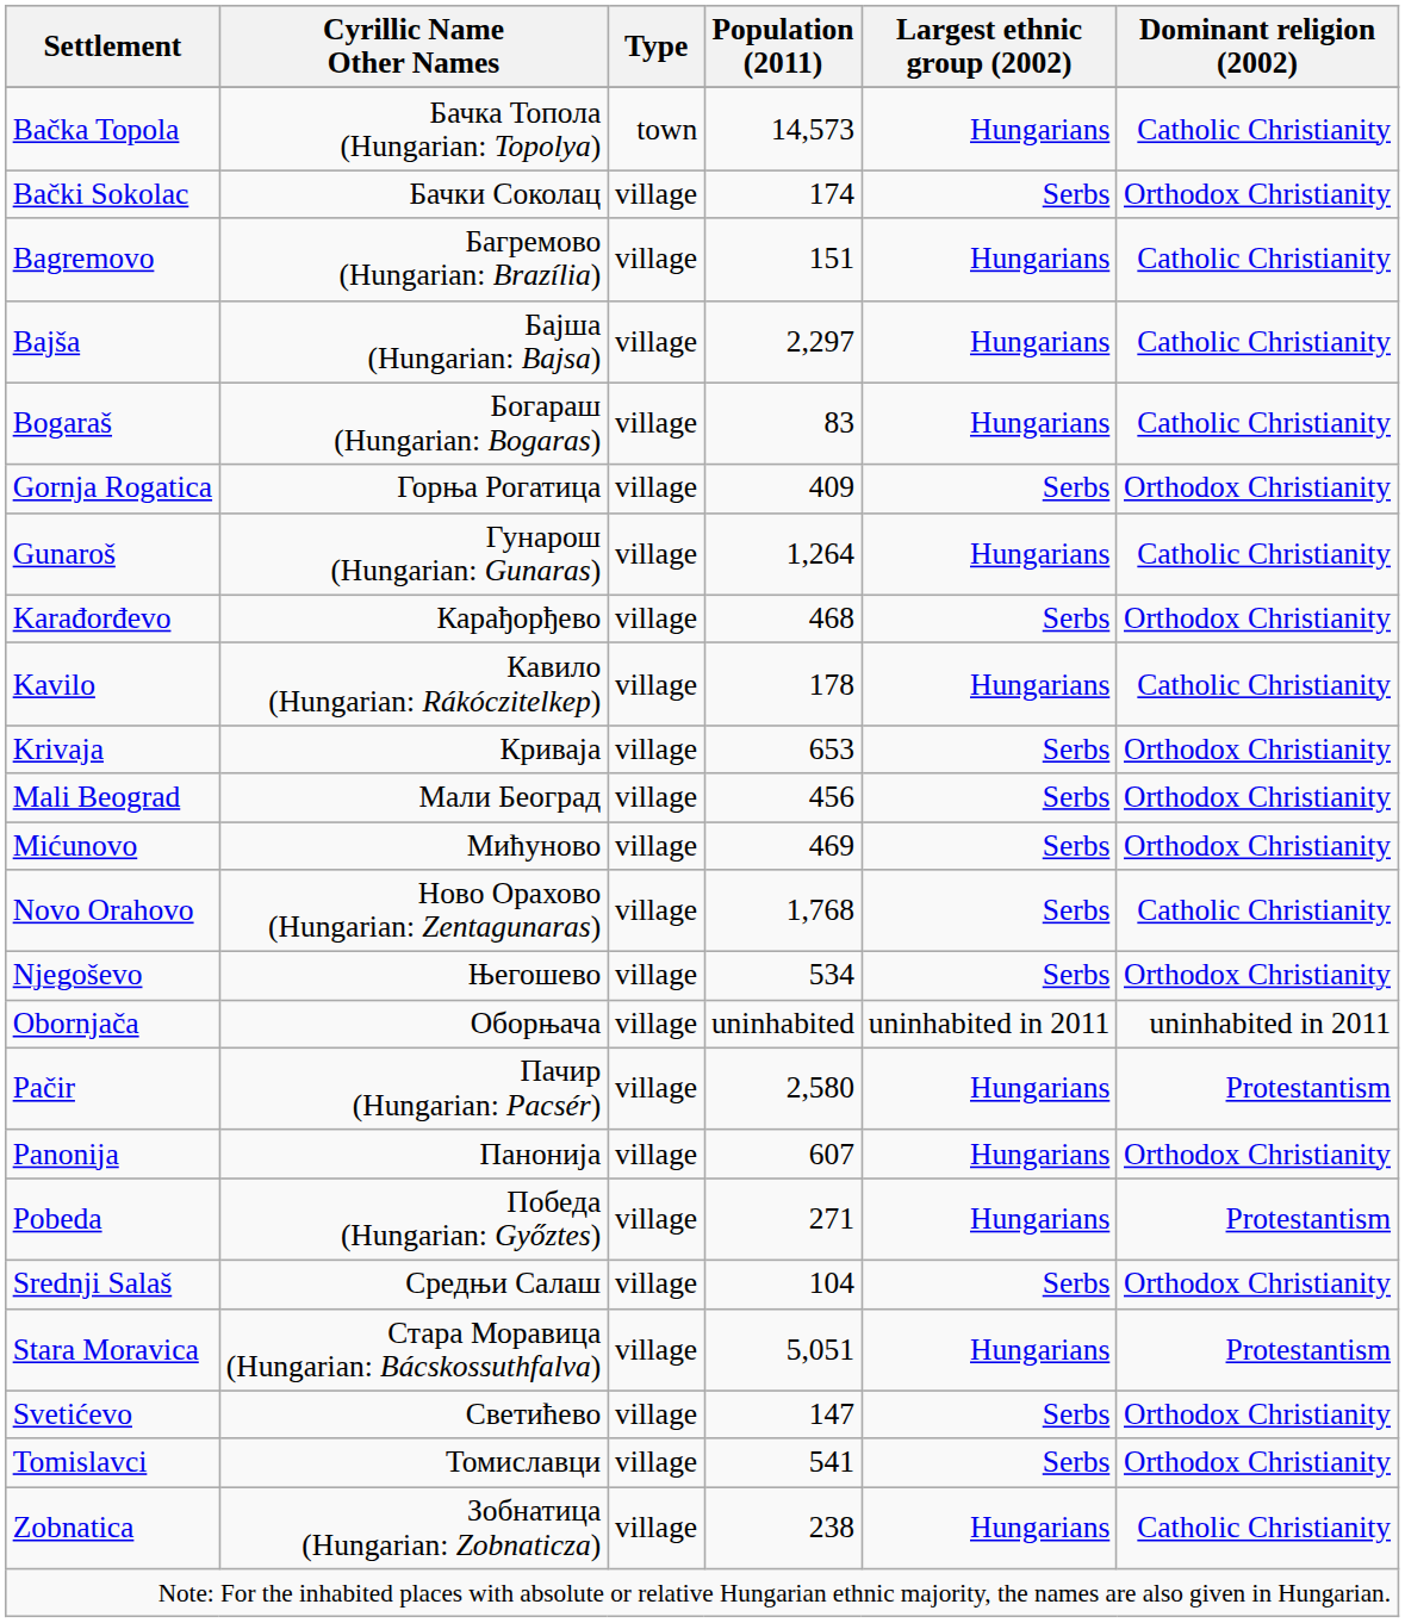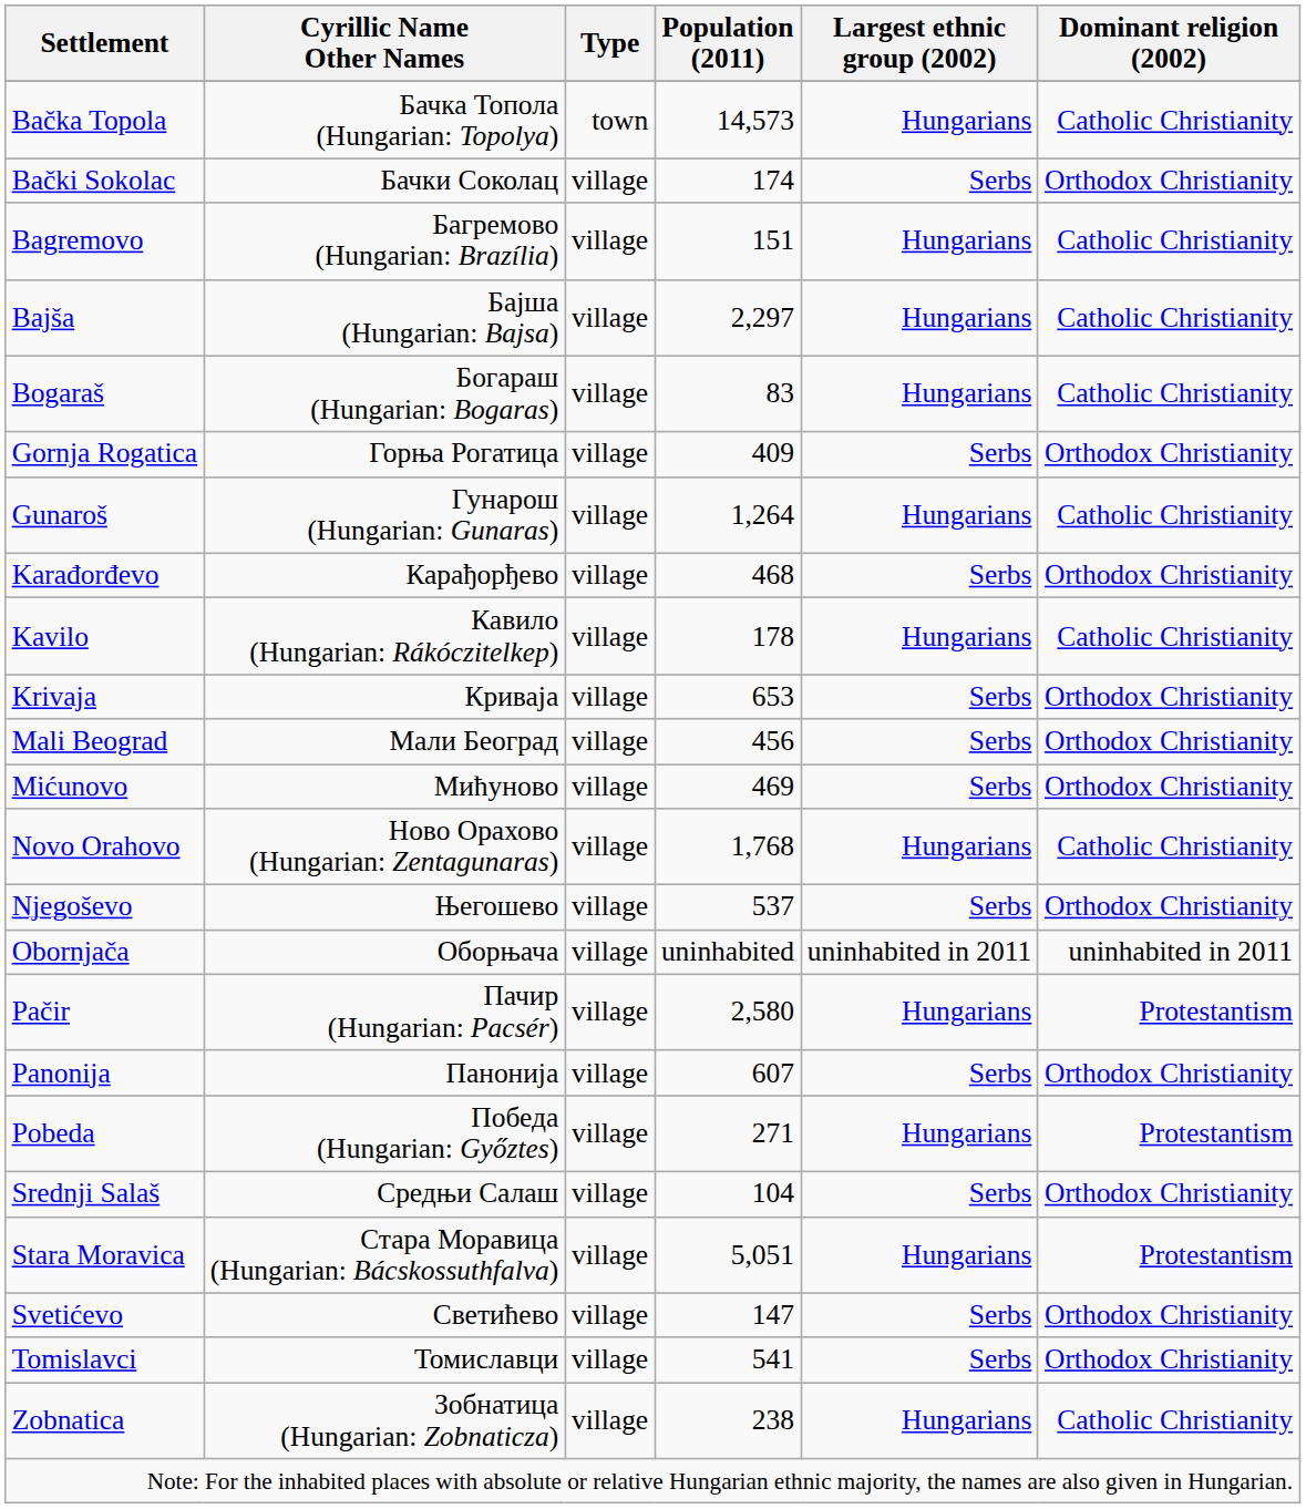Novo Orahovo | Largest ethnic group (2002): Serbs -> Hungarians
Njegoševo | Population (2011): 534 -> 537
Panonija | Largest ethnic group (2002): Hungarians -> Serbs
